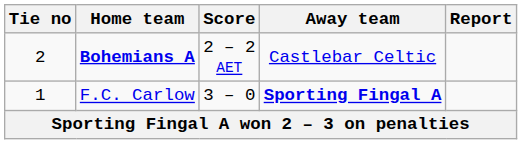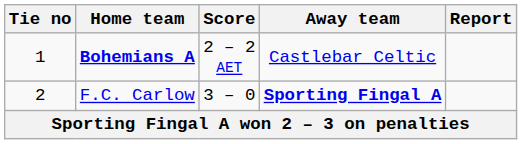Bohemians A | Tie no: 2 -> 1
F.C. Carlow | Tie no: 1 -> 2
